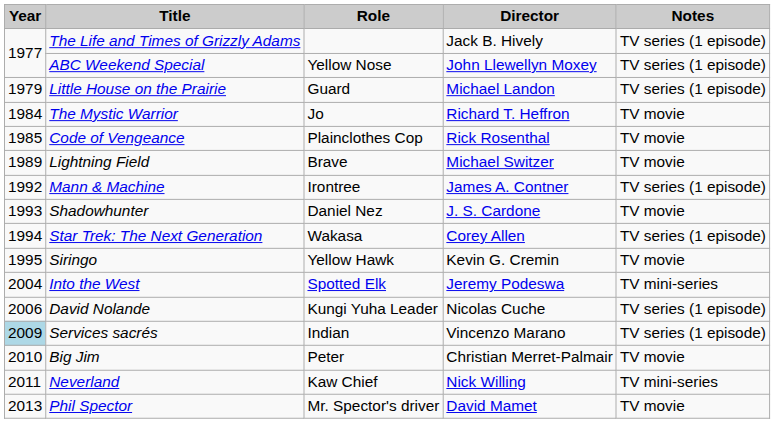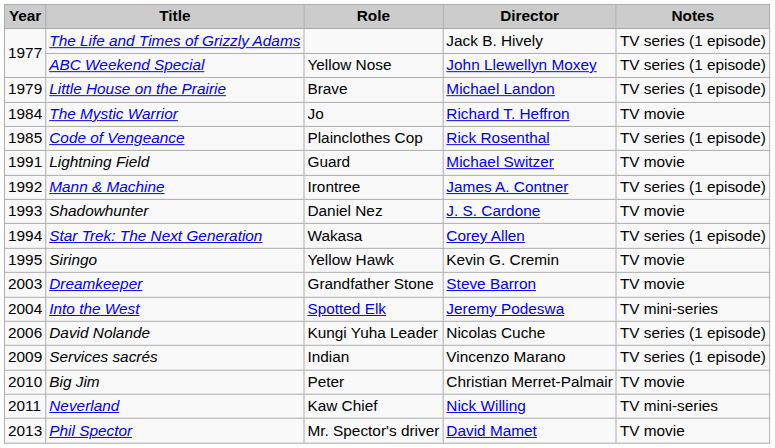Little House on the Prairie | Role: Guard -> Brave
Code of Vengeance | Notes: TV movie -> TV series (1 episode)
Lightning Field | Year: 1989 -> 1991
Lightning Field | Role: Brave -> Guard
+ row: 2003 | Dreamkeeper | Grandfather Stone | Steve Barron | TV movie
Services sacrés | Year: lightblue background -> no background
